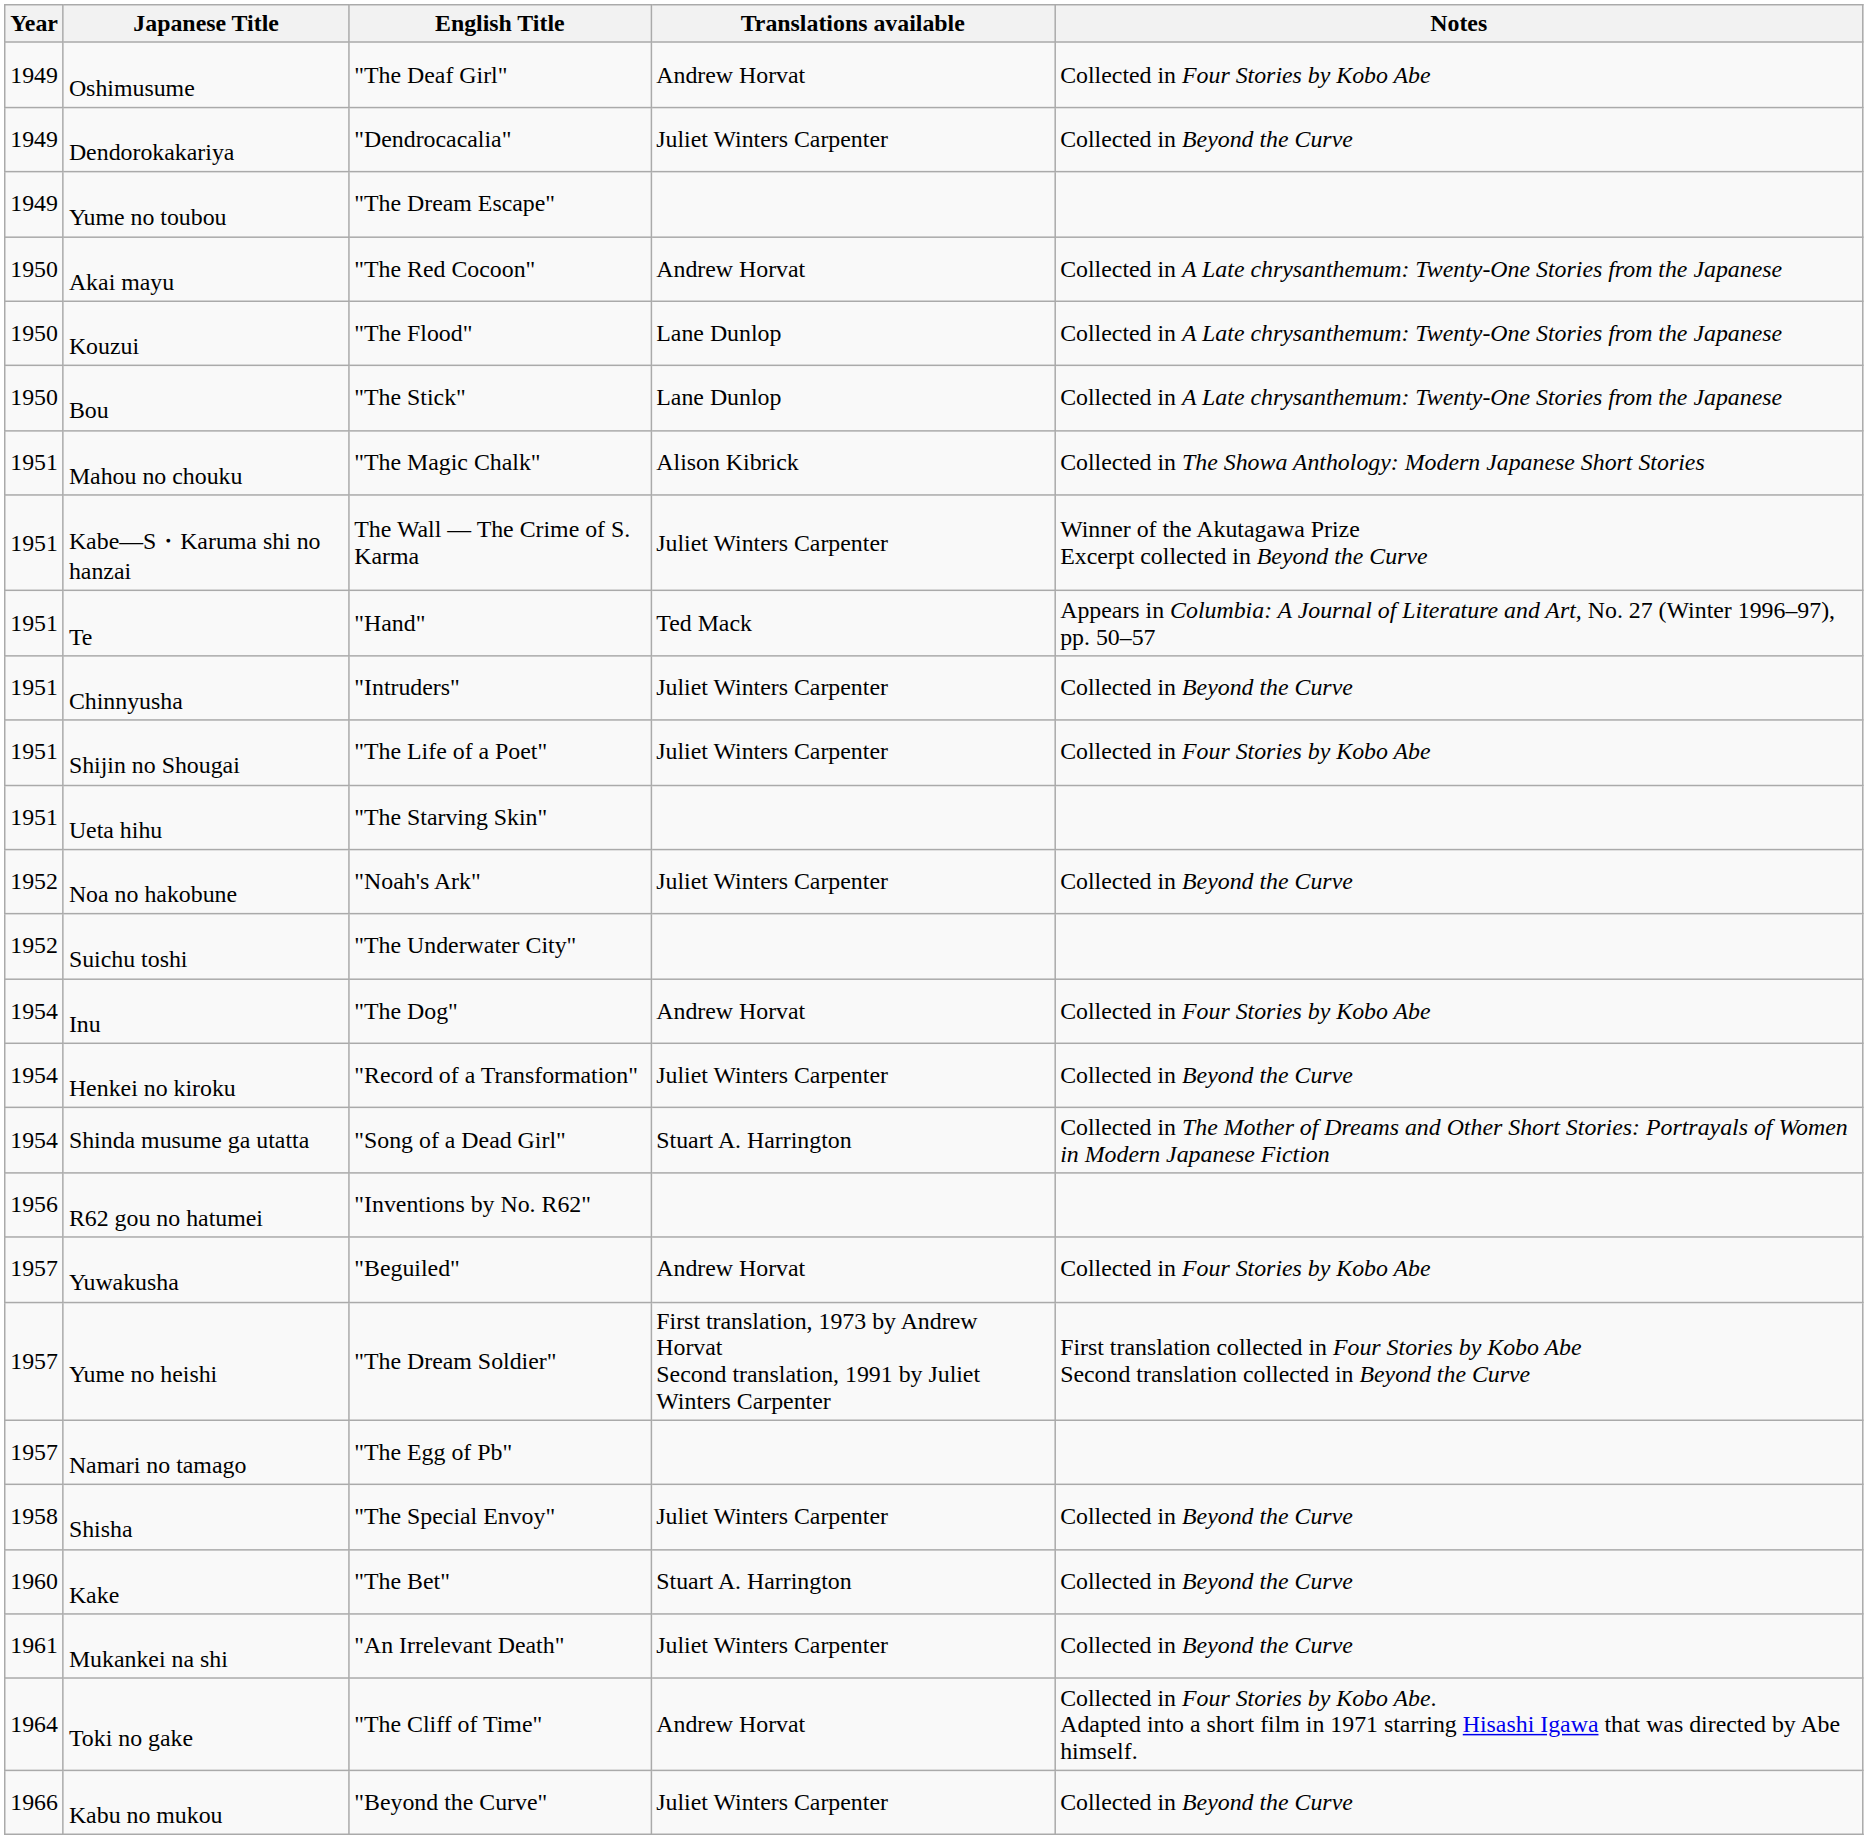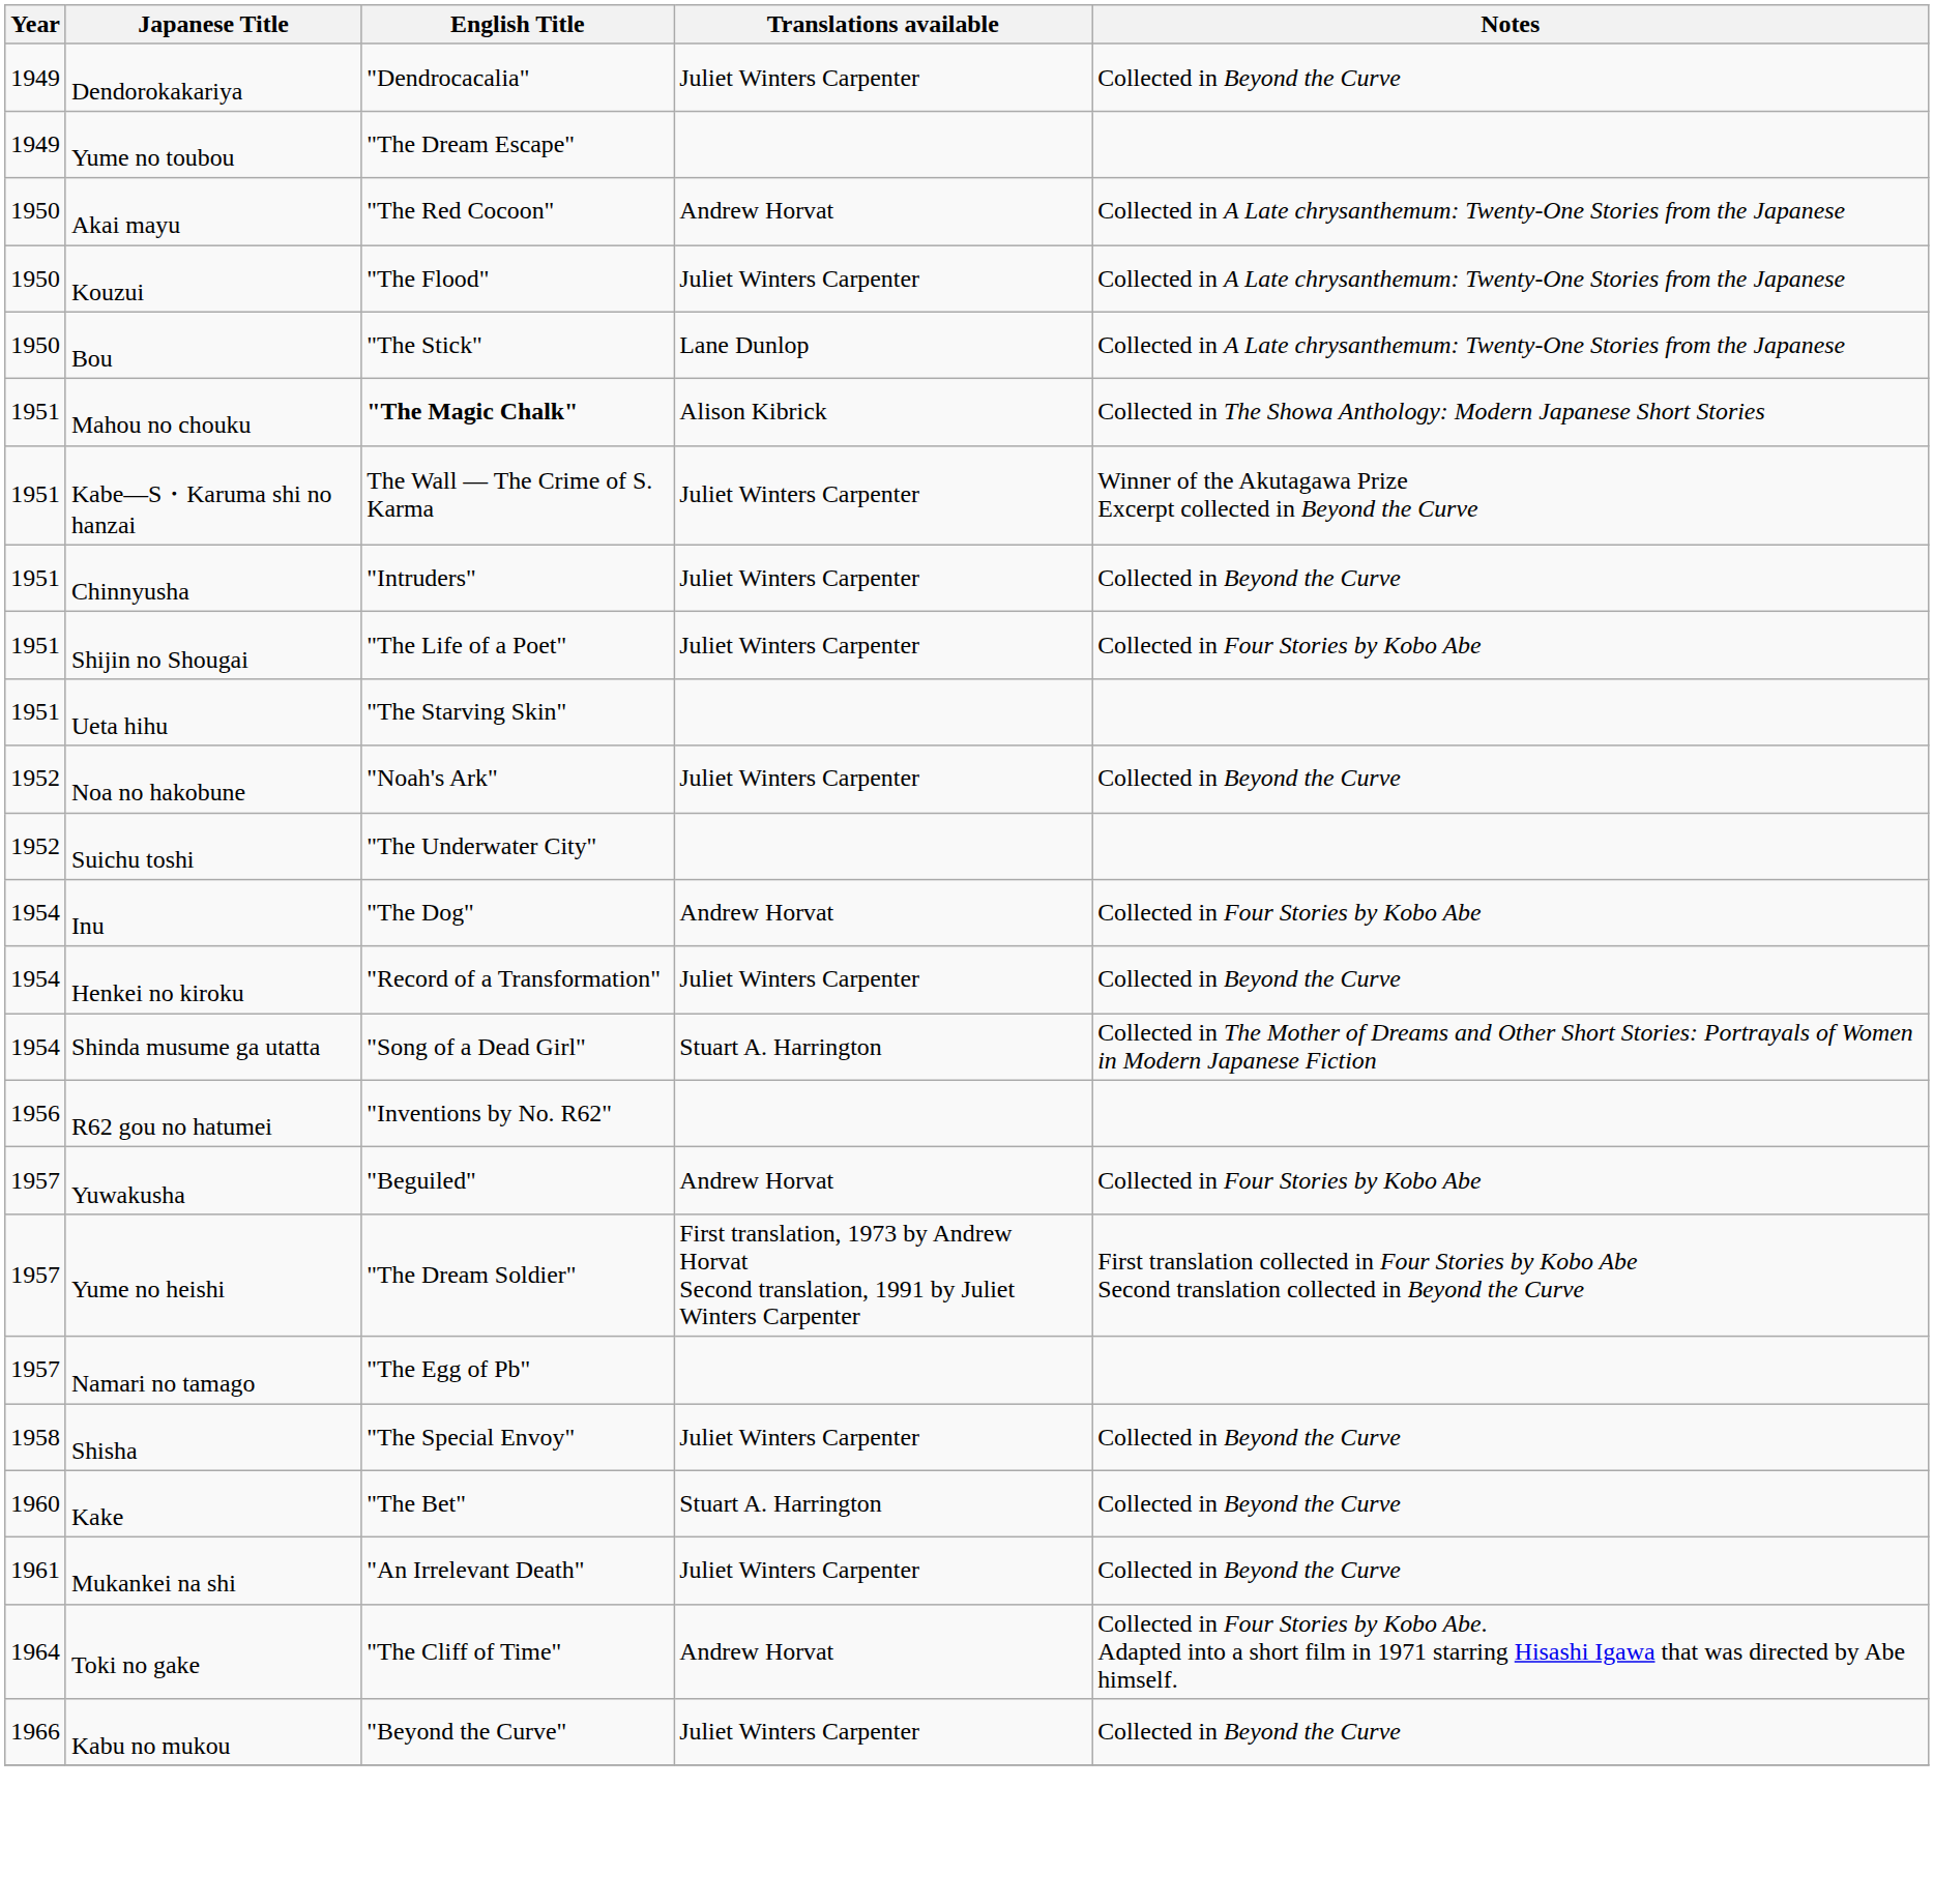- row: 1949 | Oshimusume | "The Deaf Girl" | Andrew Horvat | Collected in Four Stories by Kobo Abe
Kouzui | Translations available: Lane Dunlop -> Juliet Winters Carpenter
Mahou no chouku | English Title: normal -> bold
- row: 1951 | Te | "Hand" | Ted Mack | Appears in Columbia: A Journal of Literature and Art, No. 27 (Winter 1996–97), pp. 50–57
